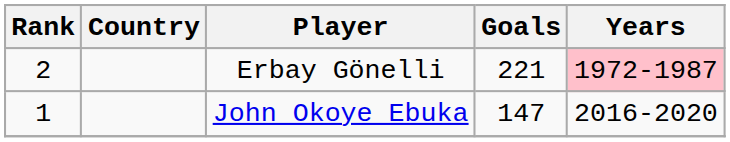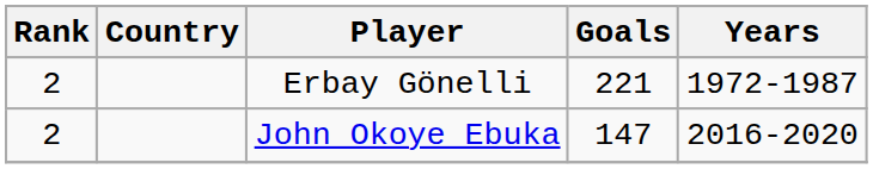Erbay Gönelli | Years: pink background -> no background
John Okoye Ebuka | Rank: 1 -> 2
